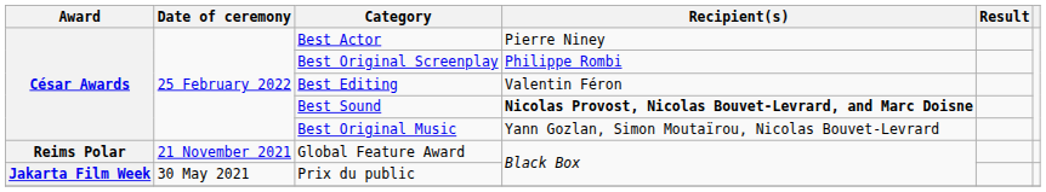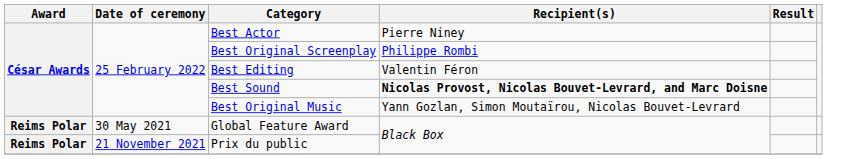Global Feature Award | Date of ceremony: 21 November 2021 -> 30 May 2021
Prix du public | Award: Jakarta Film Week -> Reims Polar
Prix du public | Date of ceremony: 30 May 2021 -> 21 November 2021
